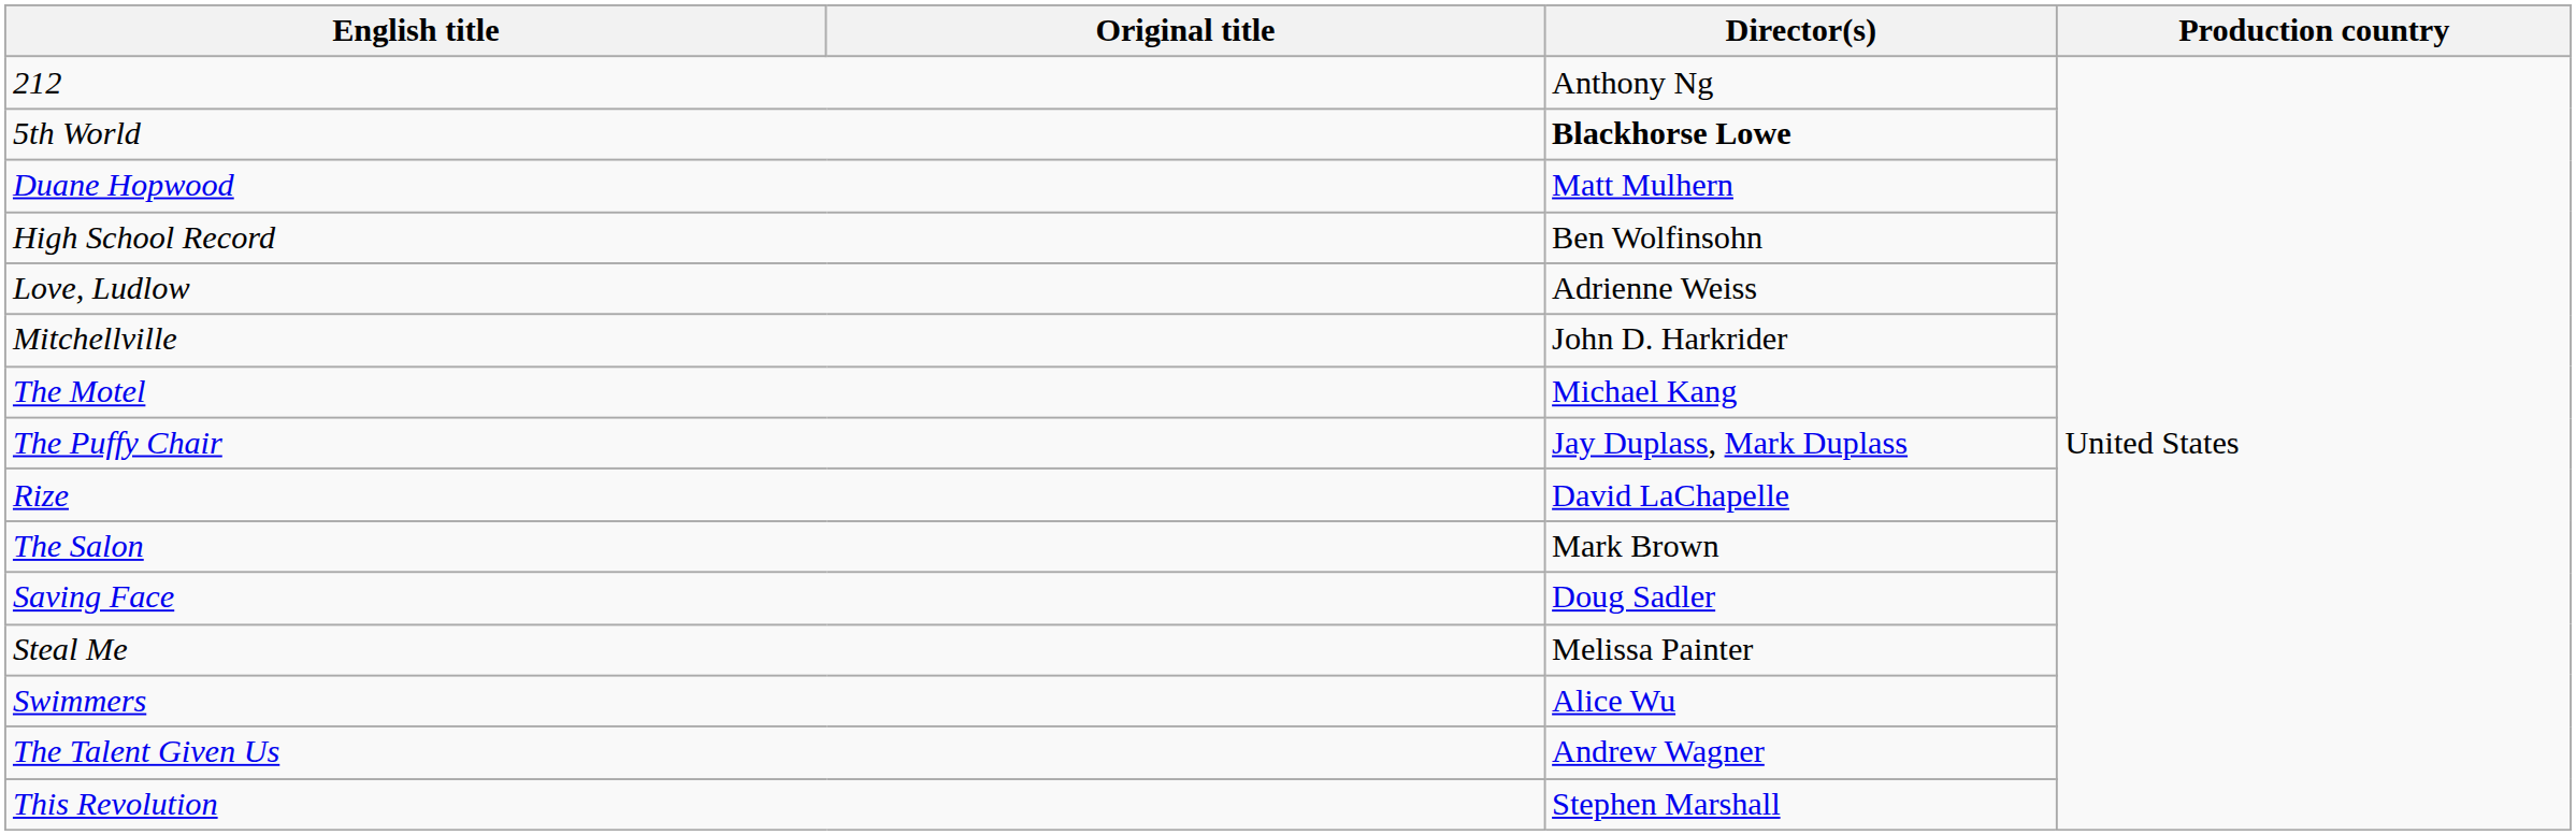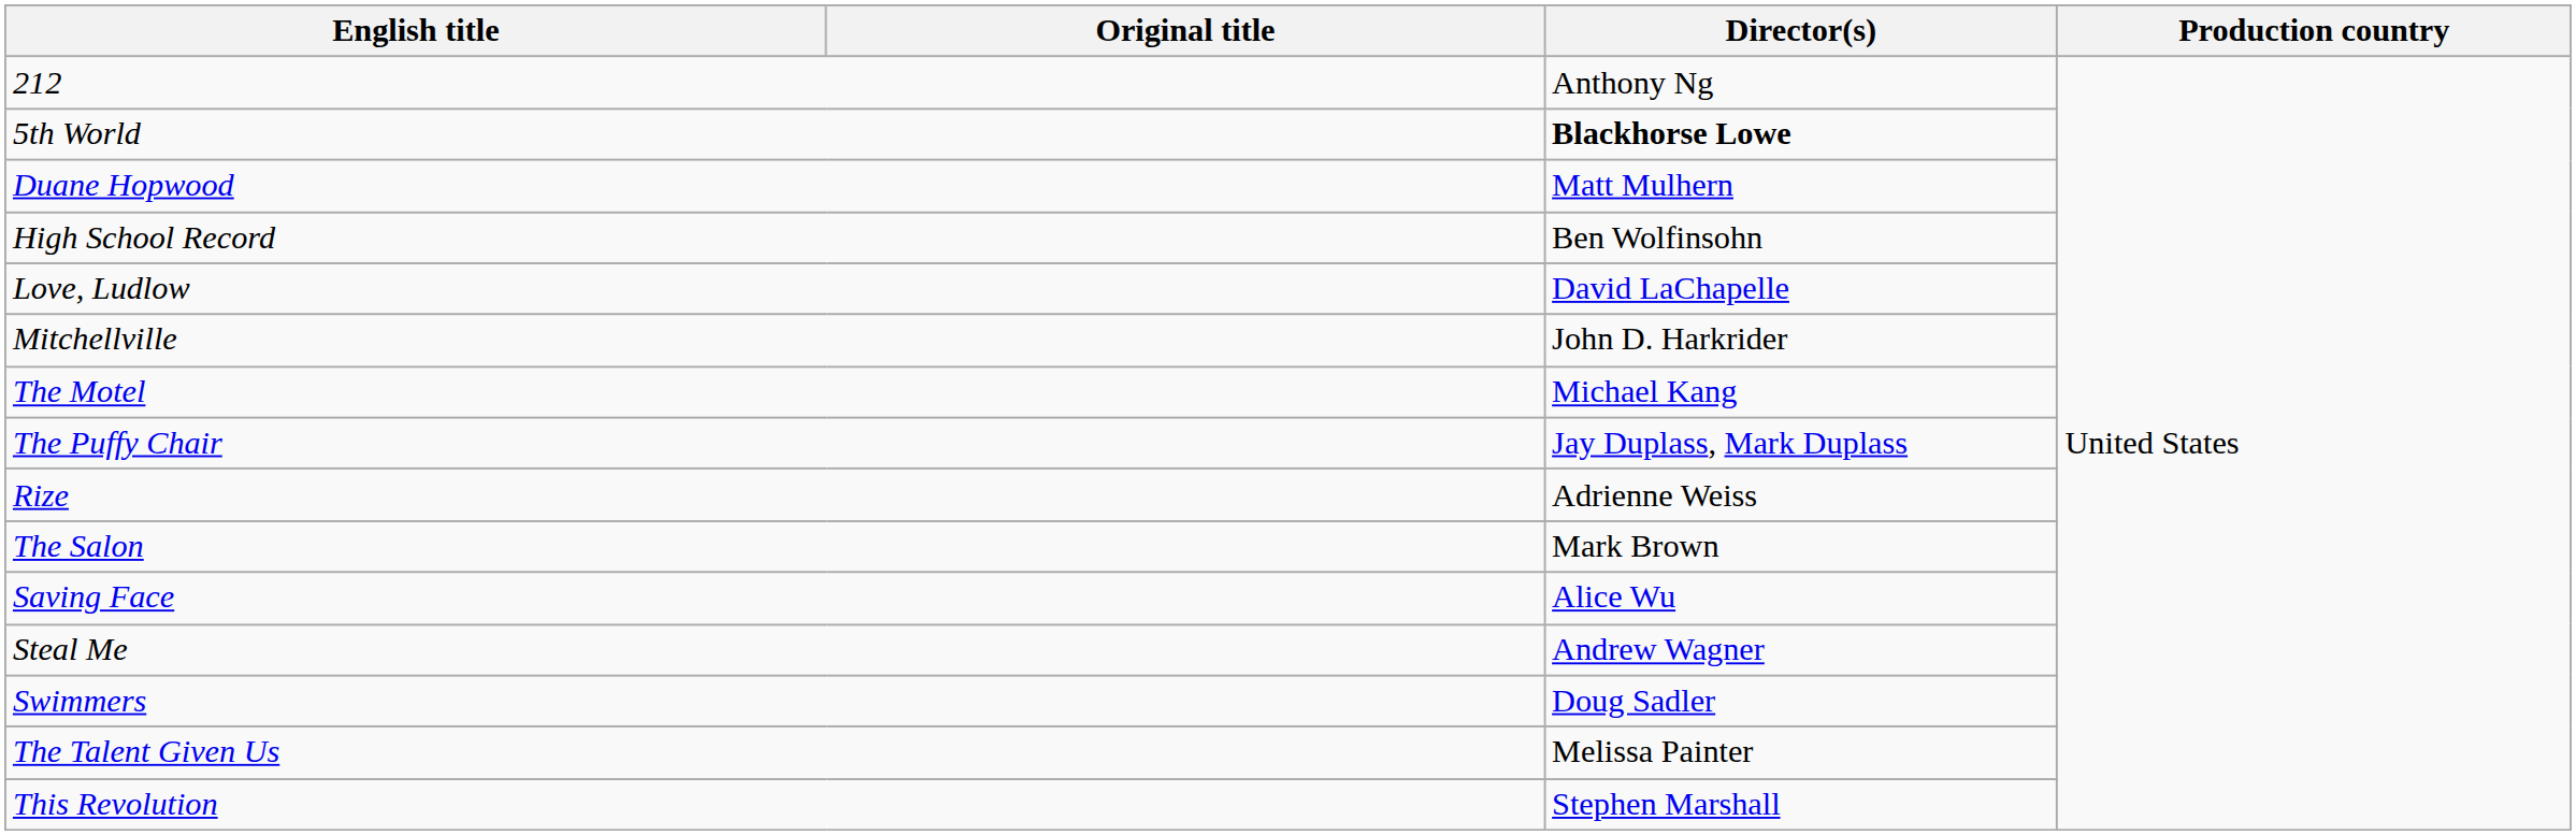Love, Ludlow | Director(s): Adrienne Weiss -> David LaChapelle
Rize | Director(s): David LaChapelle -> Adrienne Weiss
Saving Face | Director(s): Doug Sadler -> Alice Wu
Steal Me | Director(s): Melissa Painter -> Andrew Wagner
Swimmers | Director(s): Alice Wu -> Doug Sadler
The Talent Given Us | Director(s): Andrew Wagner -> Melissa Painter
